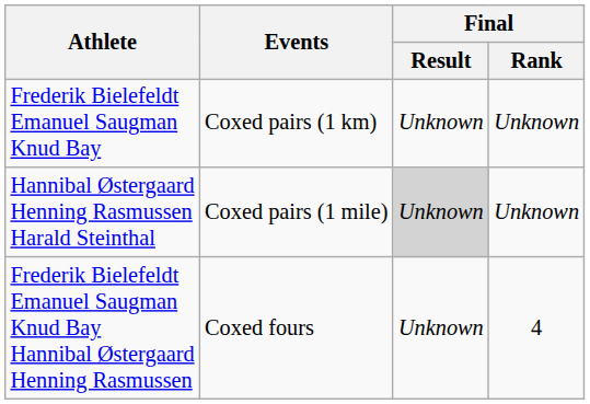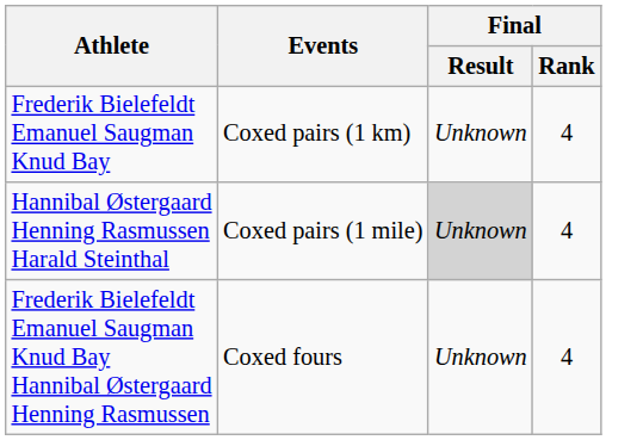Frederik Bielefeldt Emanuel Saugman Knud Bay | Final / Rank: Unknown -> 4
Hannibal Østergaard Henning Rasmussen Harald Steinthal | Final / Rank: Unknown -> 4
